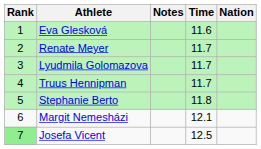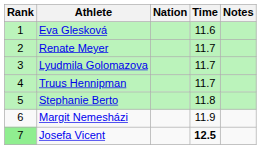columns swapped: Nation <-> Notes
Margit Nemesházi | Time: 12.1 -> 11.9
Josefa Vicent | Time: normal -> bold
